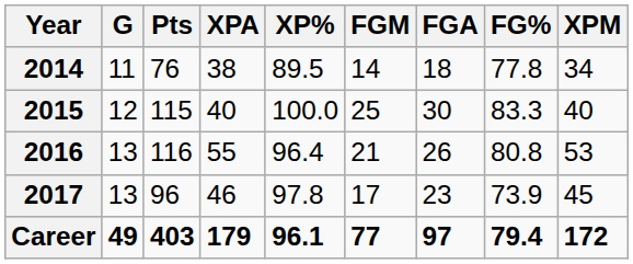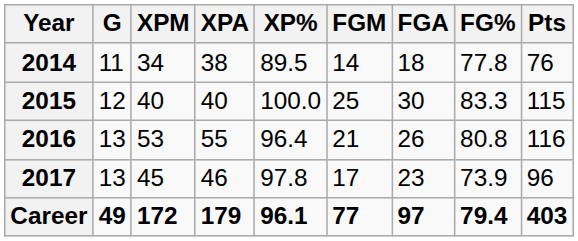columns swapped: XPM <-> Pts
